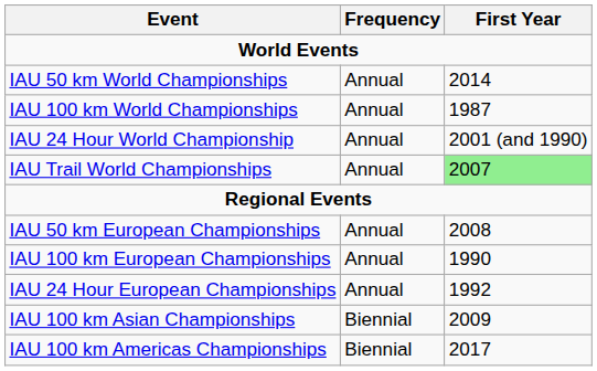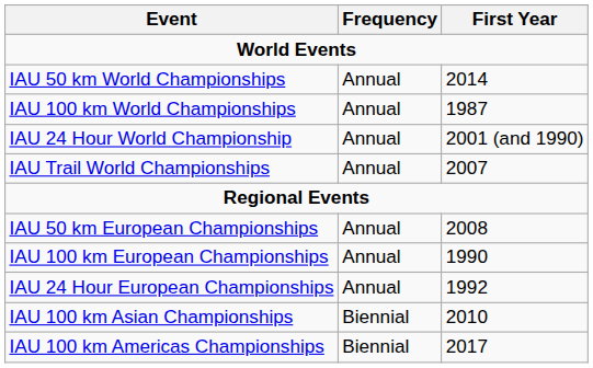IAU Trail World Championships | First Year: lightgreen background -> no background
IAU 100 km Asian Championships | First Year: 2009 -> 2010
